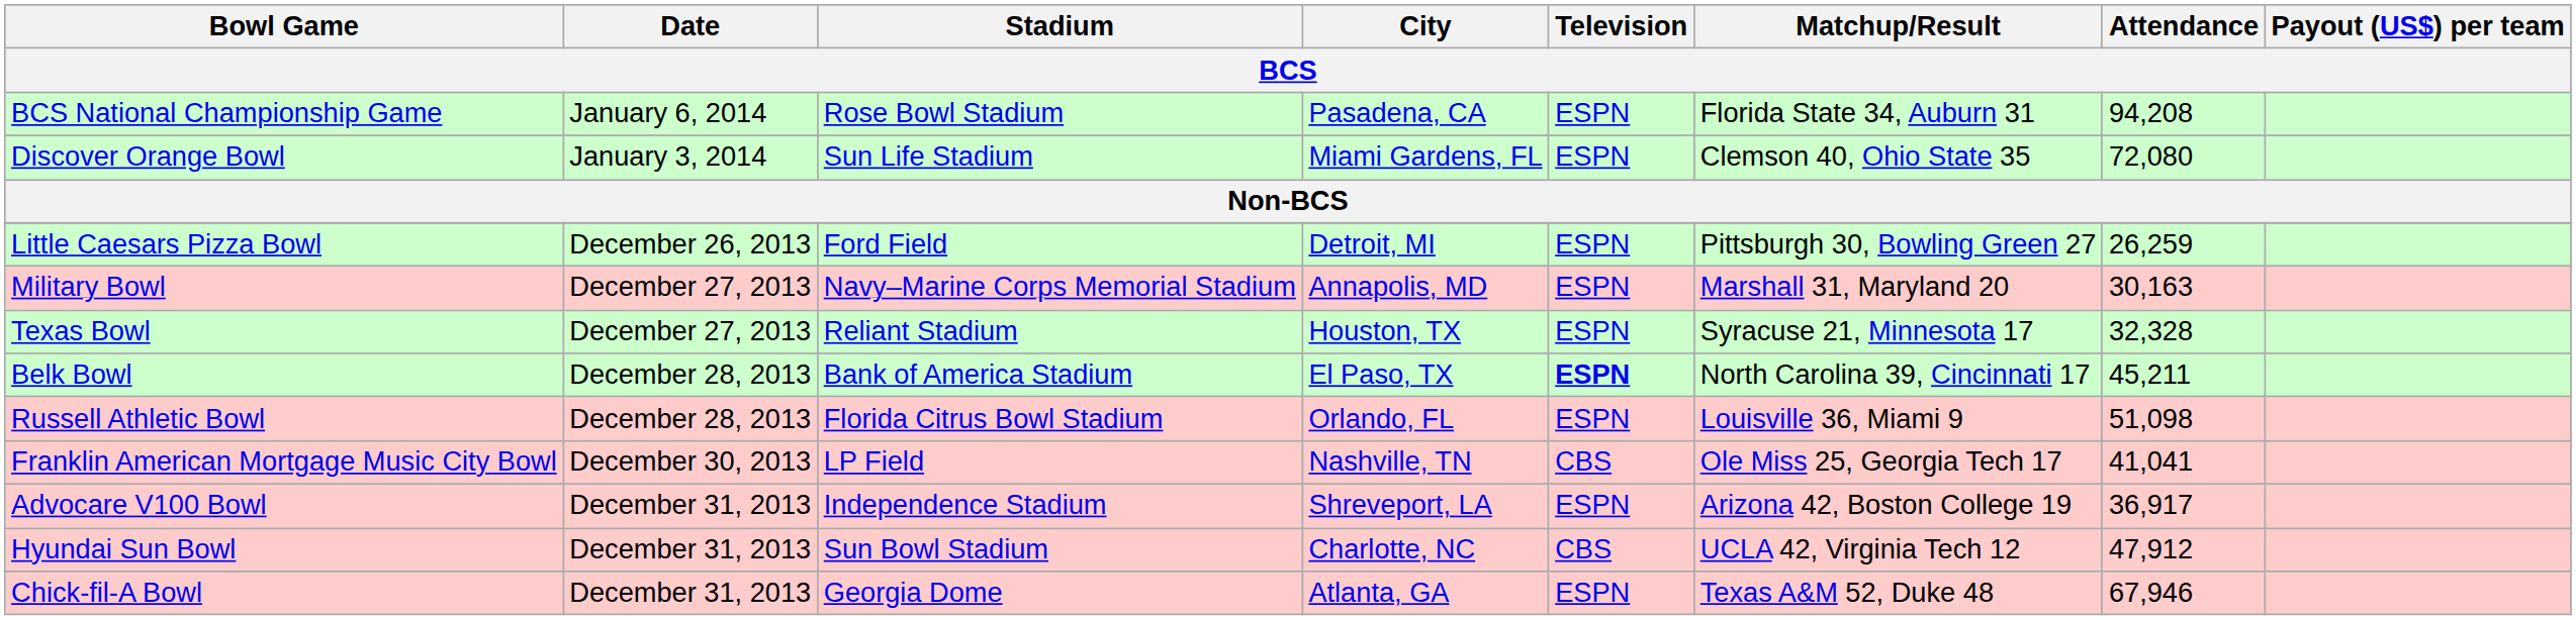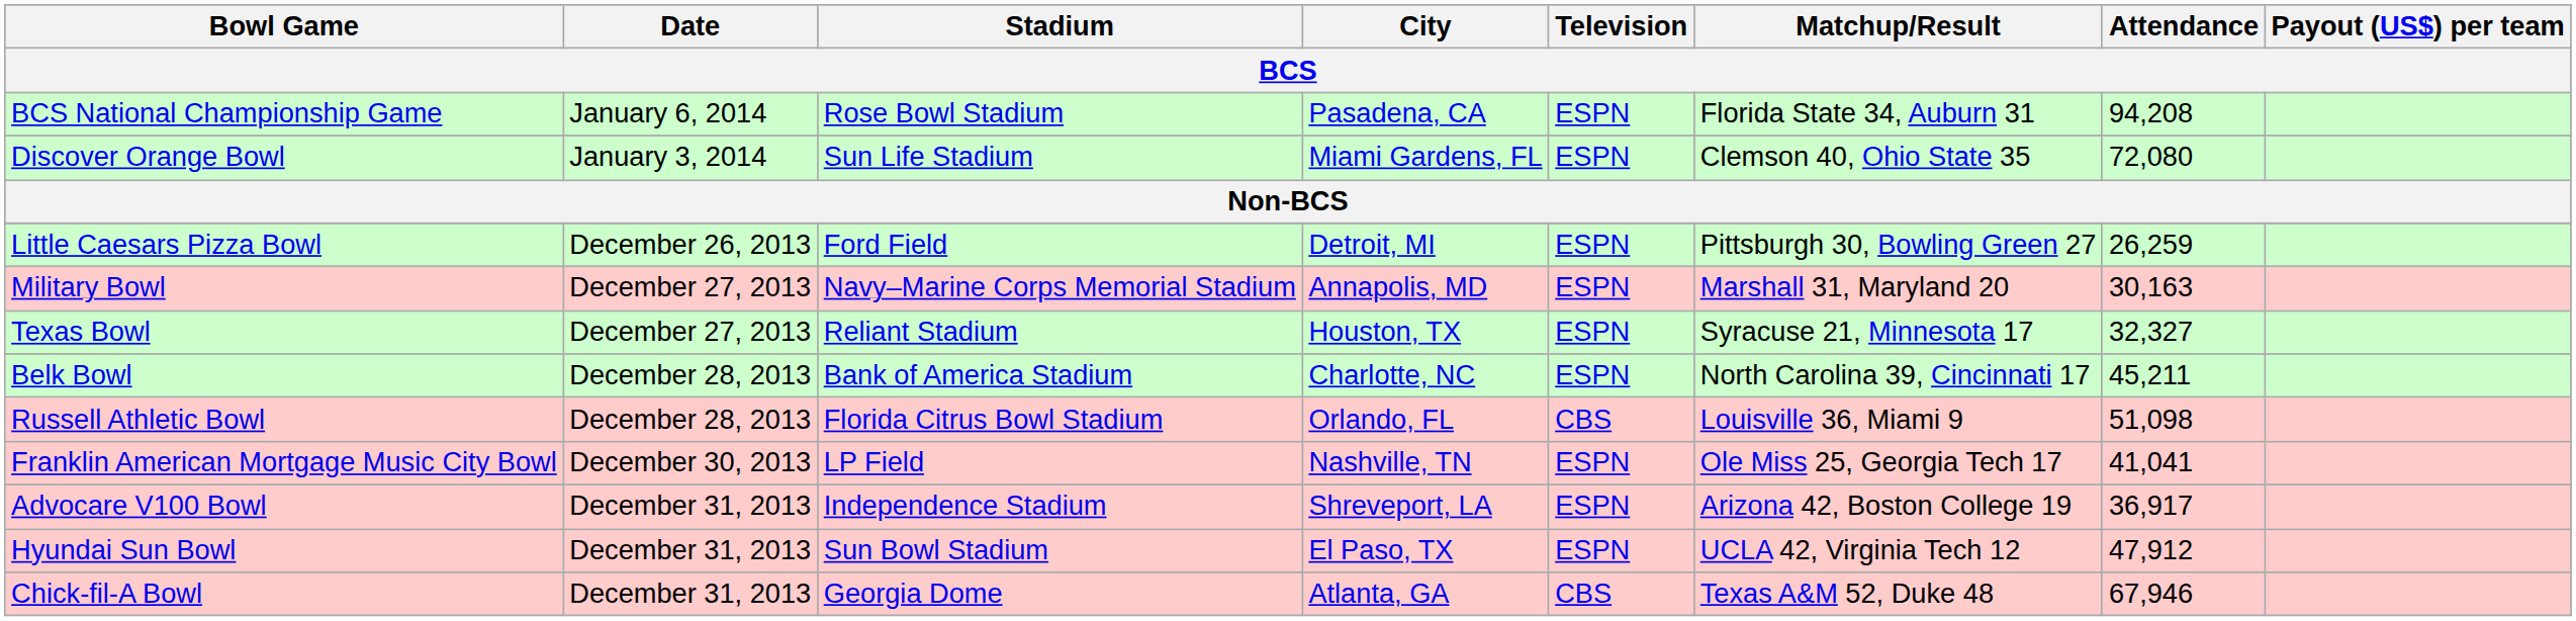Texas Bowl | Attendance: 32,328 -> 32,327
Belk Bowl | City: El Paso, TX -> Charlotte, NC
Belk Bowl | Television: bold -> normal
Russell Athletic Bowl | Television: ESPN -> CBS
Franklin American Mortgage Music City Bowl | Television: CBS -> ESPN
Hyundai Sun Bowl | City: Charlotte, NC -> El Paso, TX
Hyundai Sun Bowl | Television: CBS -> ESPN
Chick-fil-A Bowl | Television: ESPN -> CBS
